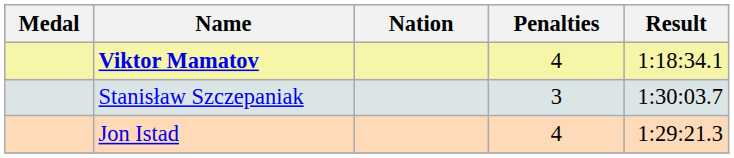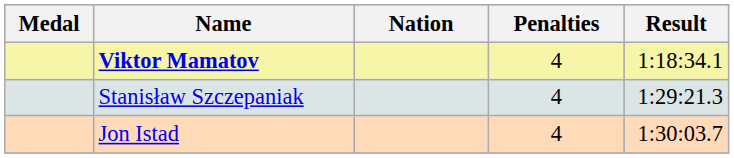Stanisław Szczepaniak | Penalties: 3 -> 4
Stanisław Szczepaniak | Result: 1:30:03.7 -> 1:29:21.3
Jon Istad | Result: 1:29:21.3 -> 1:30:03.7
